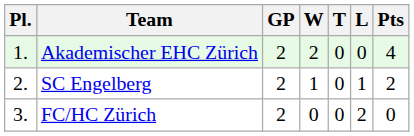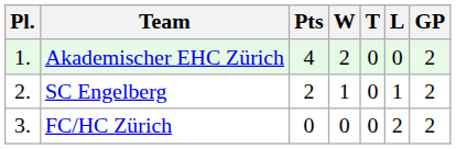columns swapped: GP <-> Pts
